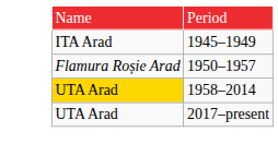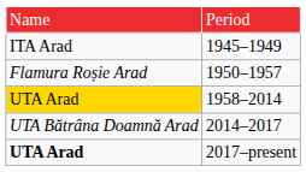+ row: UTA Bătrâna Doamnă Arad | 2014–2017
2017–present | column 1: normal -> bold
